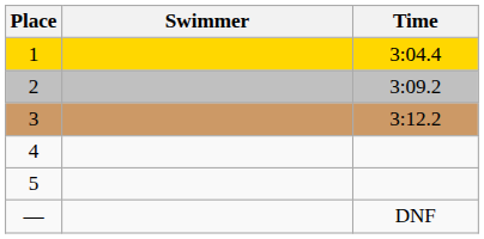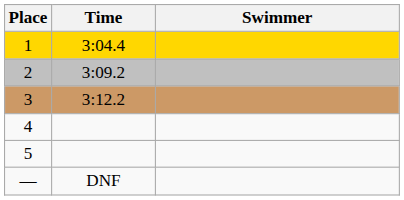columns swapped: Swimmer <-> Time
